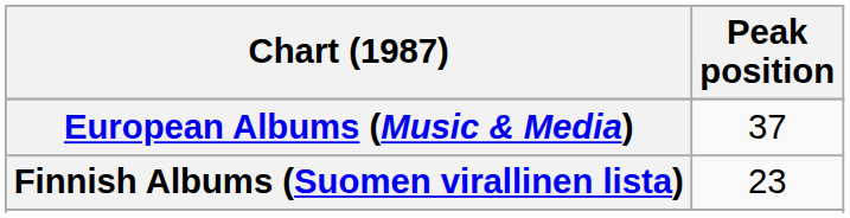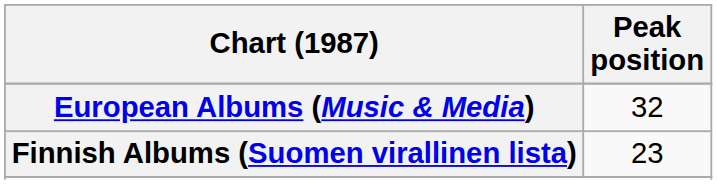European Albums (Music & Media) | Peak position: 37 -> 32
